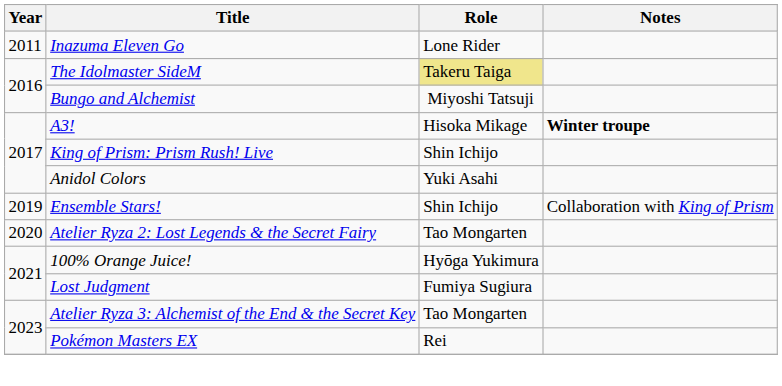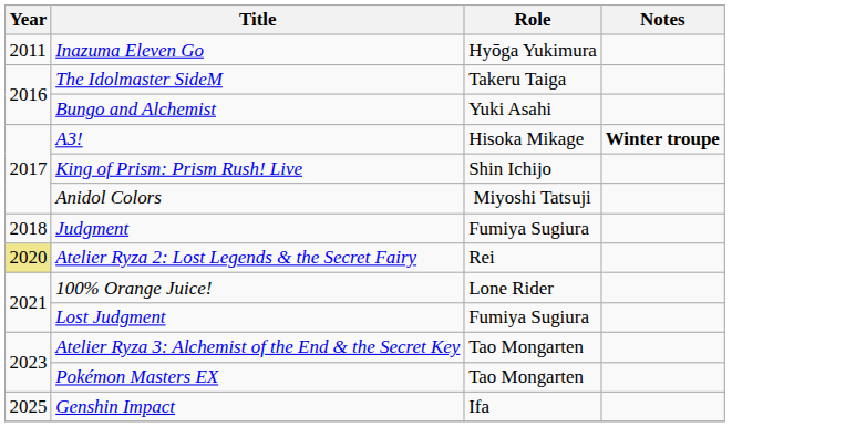Inazuma Eleven Go | Role: Lone Rider -> Hyōga Yukimura
The Idolmaster SideM | Role: khaki background -> no background
Bungo and Alchemist | Role: Miyoshi Tatsuji -> Yuki Asahi
Anidol Colors | Role: Yuki Asahi -> Miyoshi Tatsuji
+ row: 2018 | Judgment | Fumiya Sugiura
- row: 2019 | Ensemble Stars! | Shin Ichijo | Collaboration with King of Prism
Atelier Ryza 2: Lost Legends & the Secret Fairy | Year: no background -> khaki background
Atelier Ryza 2: Lost Legends & the Secret Fairy | Role: Tao Mongarten -> Rei
100% Orange Juice! | Role: Hyōga Yukimura -> Lone Rider
Pokémon Masters EX | Role: Rei -> Tao Mongarten
+ row: 2025 | Genshin Impact | Ifa
